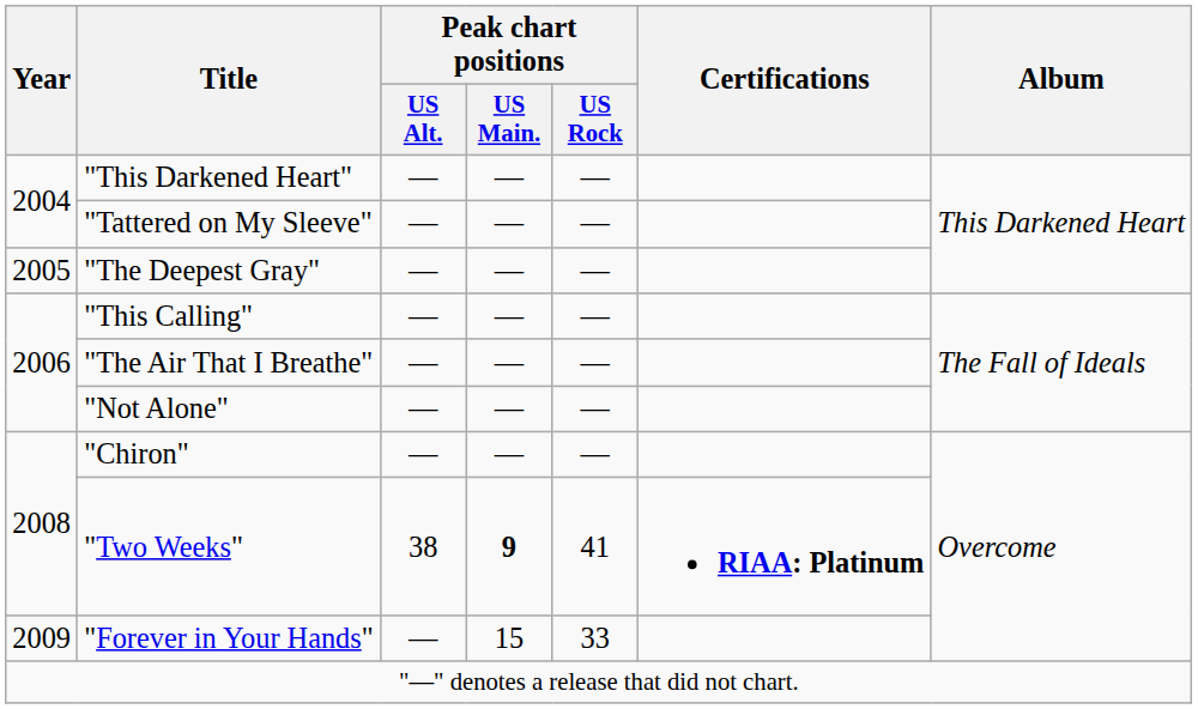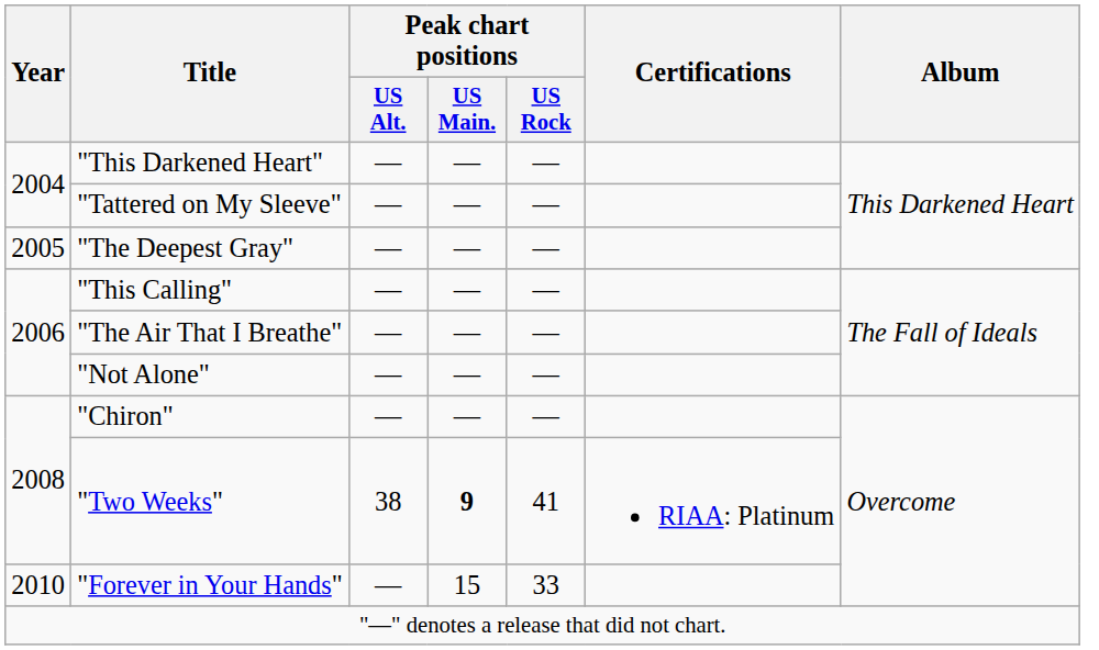"Two Weeks" | Certifications: bold -> normal
"Forever in Your Hands" | Year: 2009 -> 2010
